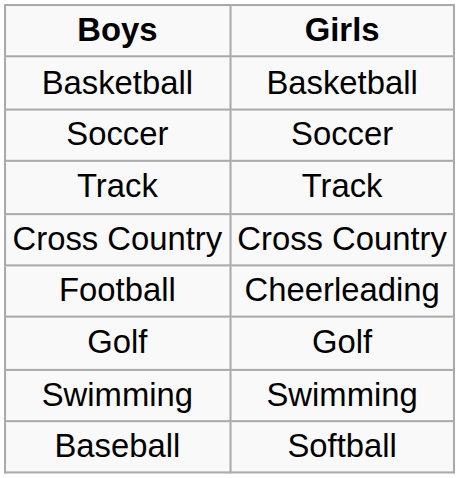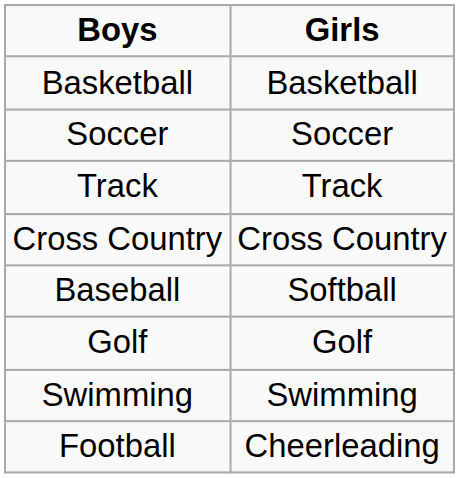rows swapped: Baseball <-> Football
